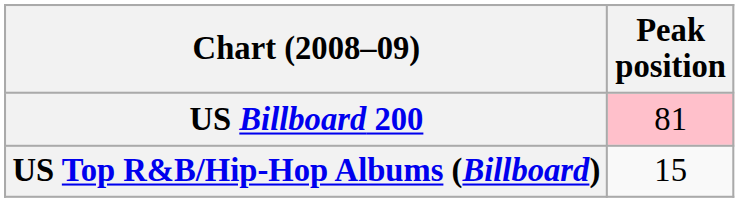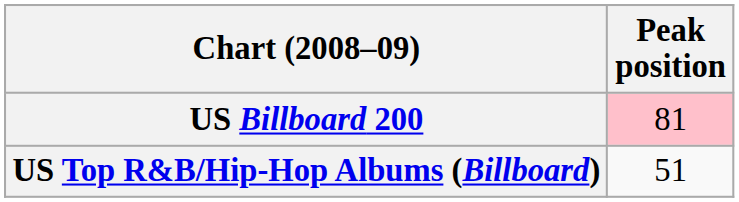US Top R&B/Hip-Hop Albums (Billboard) | Peak position: 15 -> 51
